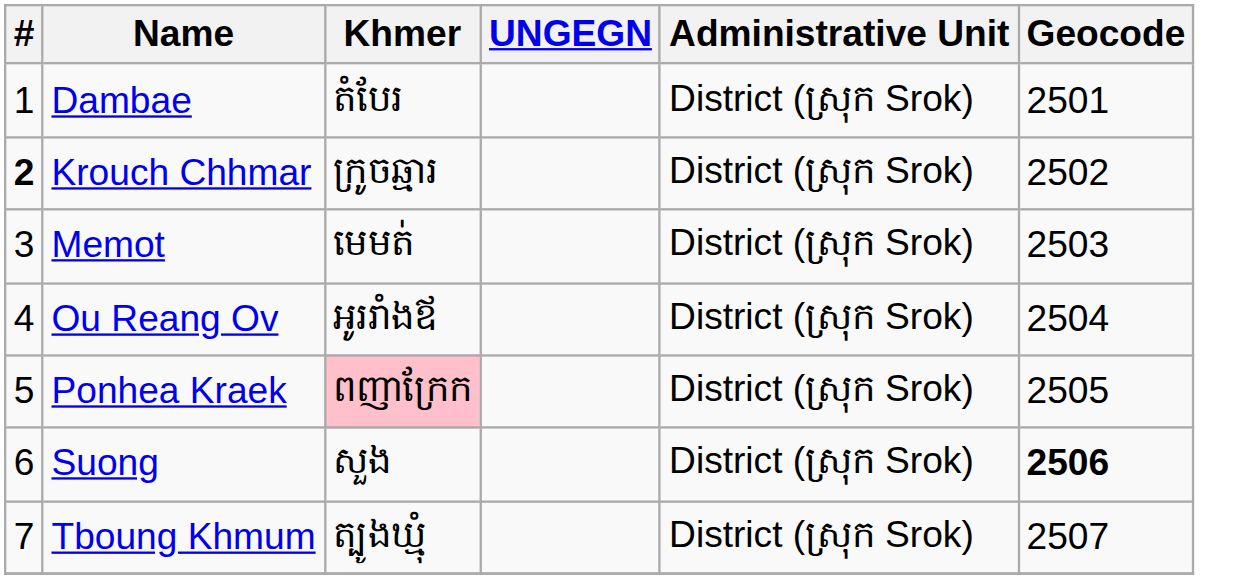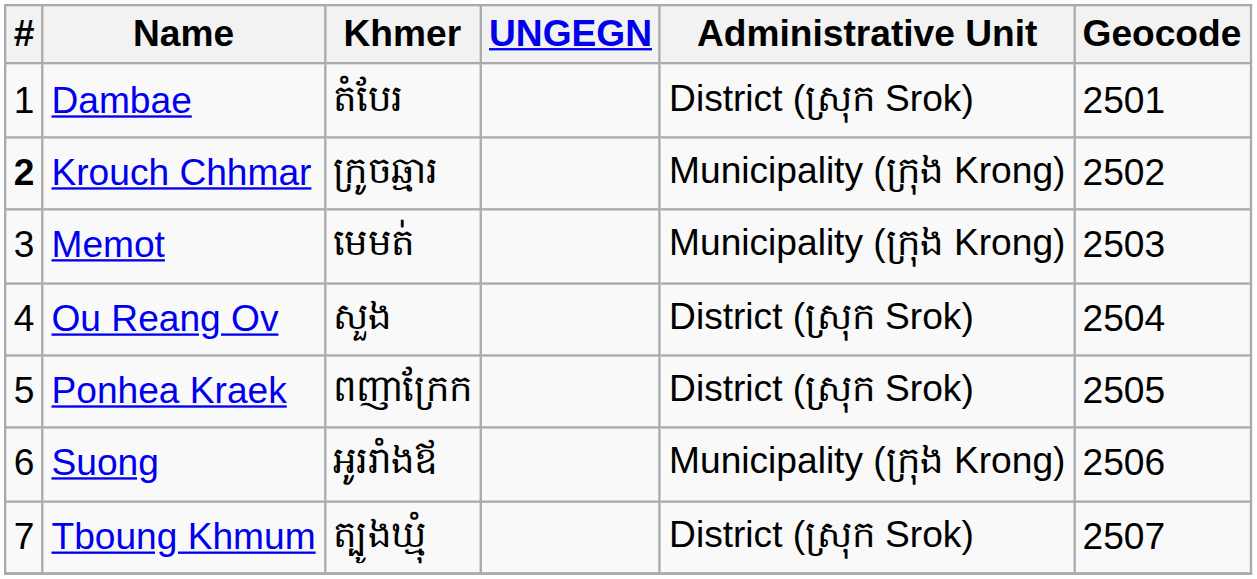Krouch Chhmar | Administrative Unit: District (ស្រុក Srok) -> Municipality (ក្រុង Krong)
Memot | Administrative Unit: District (ស្រុក Srok) -> Municipality (ក្រុង Krong)
Ou Reang Ov | Khmer: អូររាំងឪ -> សួង
Ponhea Kraek | Khmer: pink background -> no background
Suong | Khmer: សួង -> អូររាំងឪ
Suong | Administrative Unit: District (ស្រុក Srok) -> Municipality (ក្រុង Krong)
Suong | Geocode: bold -> normal
